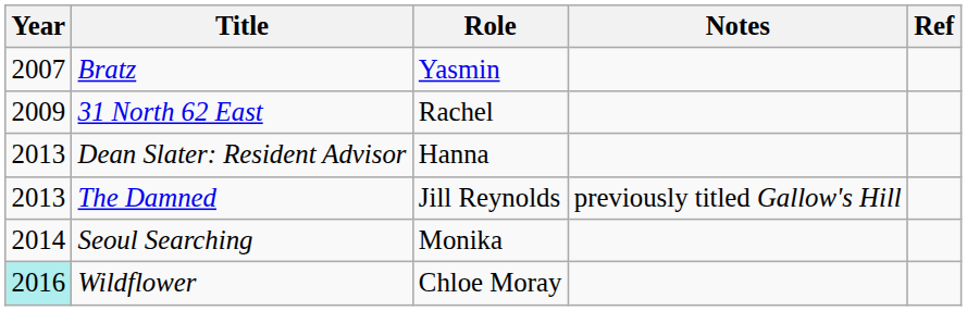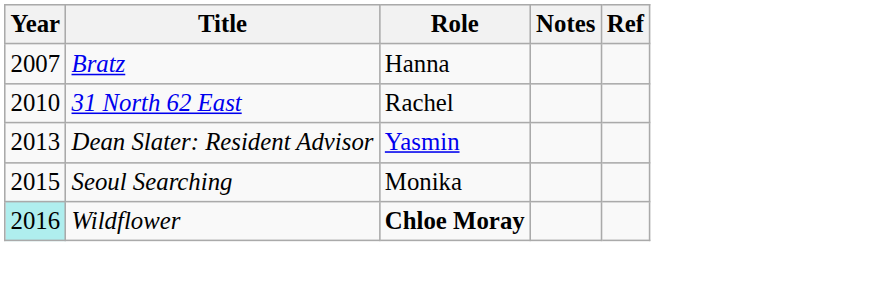Bratz | Role: Yasmin -> Hanna
31 North 62 East | Year: 2009 -> 2010
Dean Slater: Resident Advisor | Role: Hanna -> Yasmin
- row: 2013 | The Damned | Jill Reynolds | previously titled Gallow's Hill
Seoul Searching | Year: 2014 -> 2015
Wildflower | Role: normal -> bold
